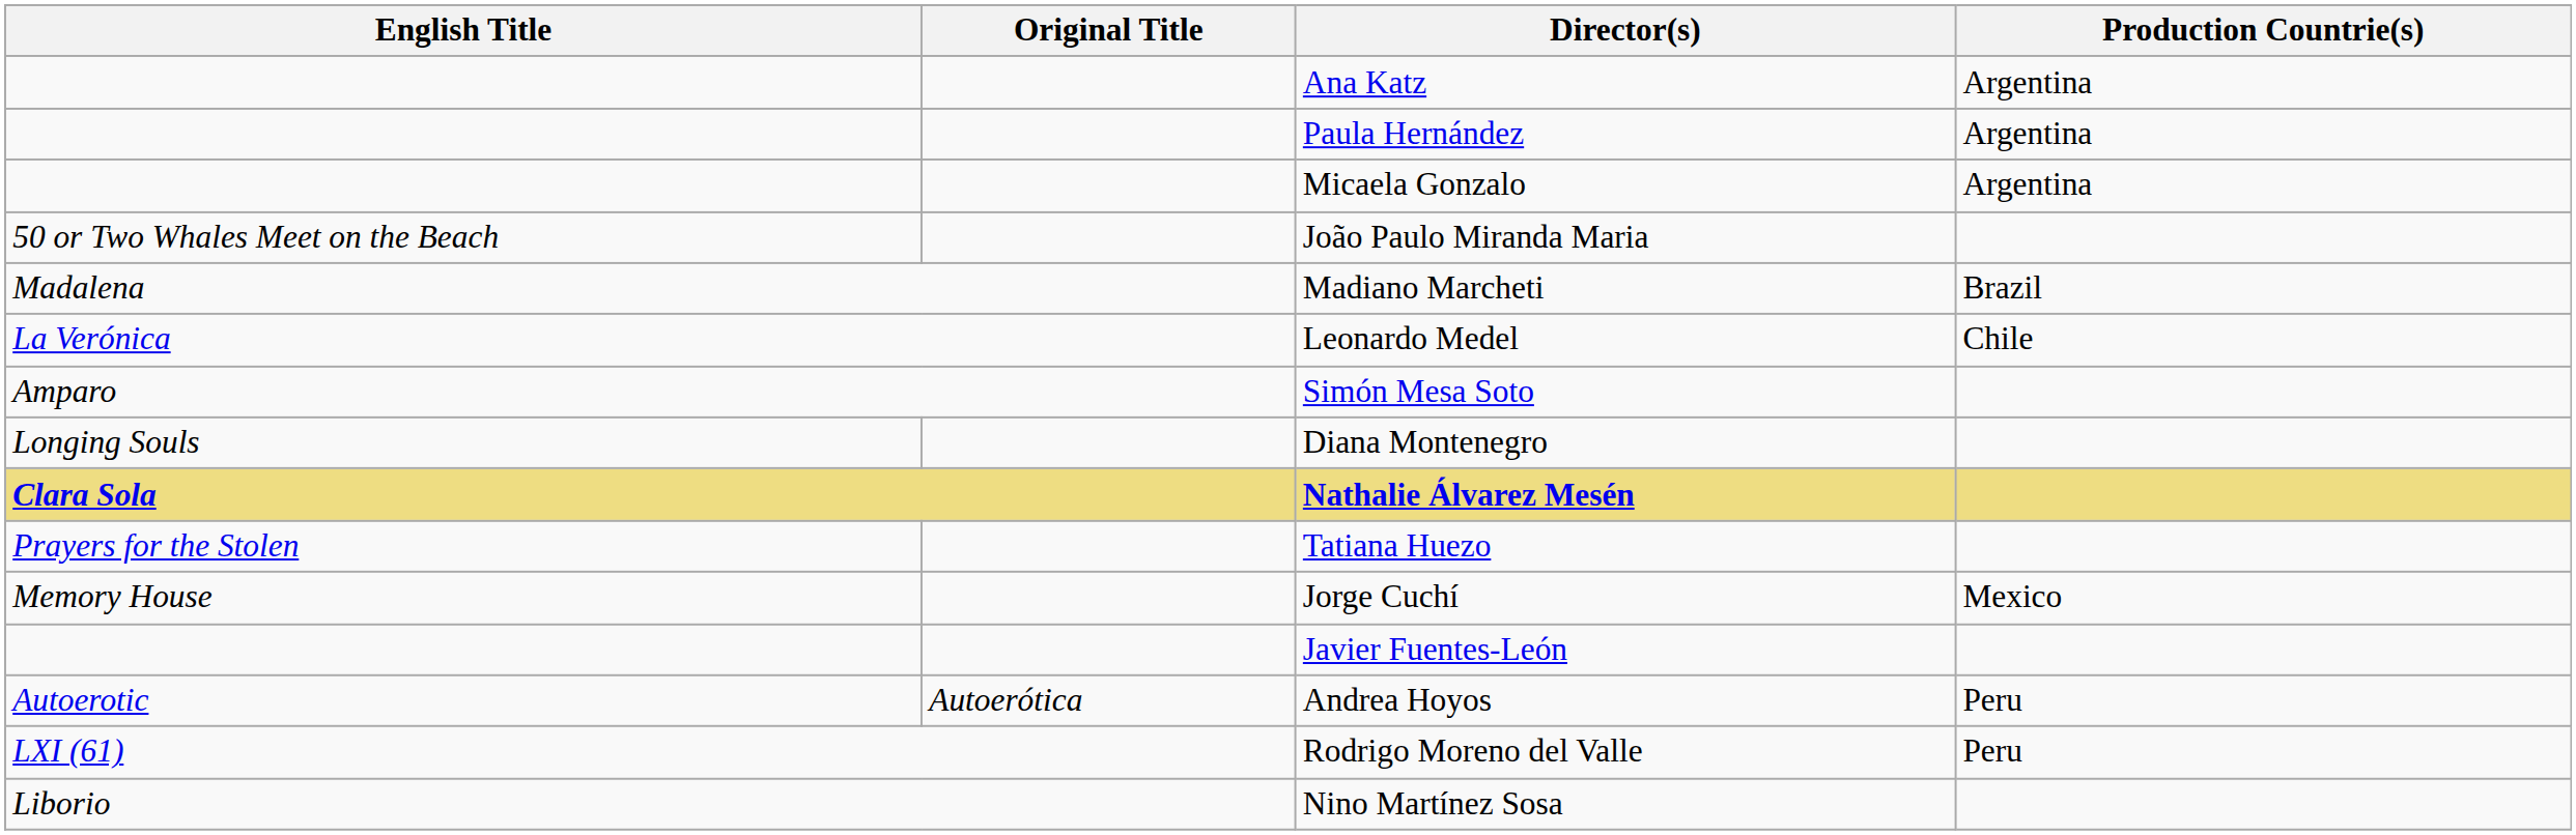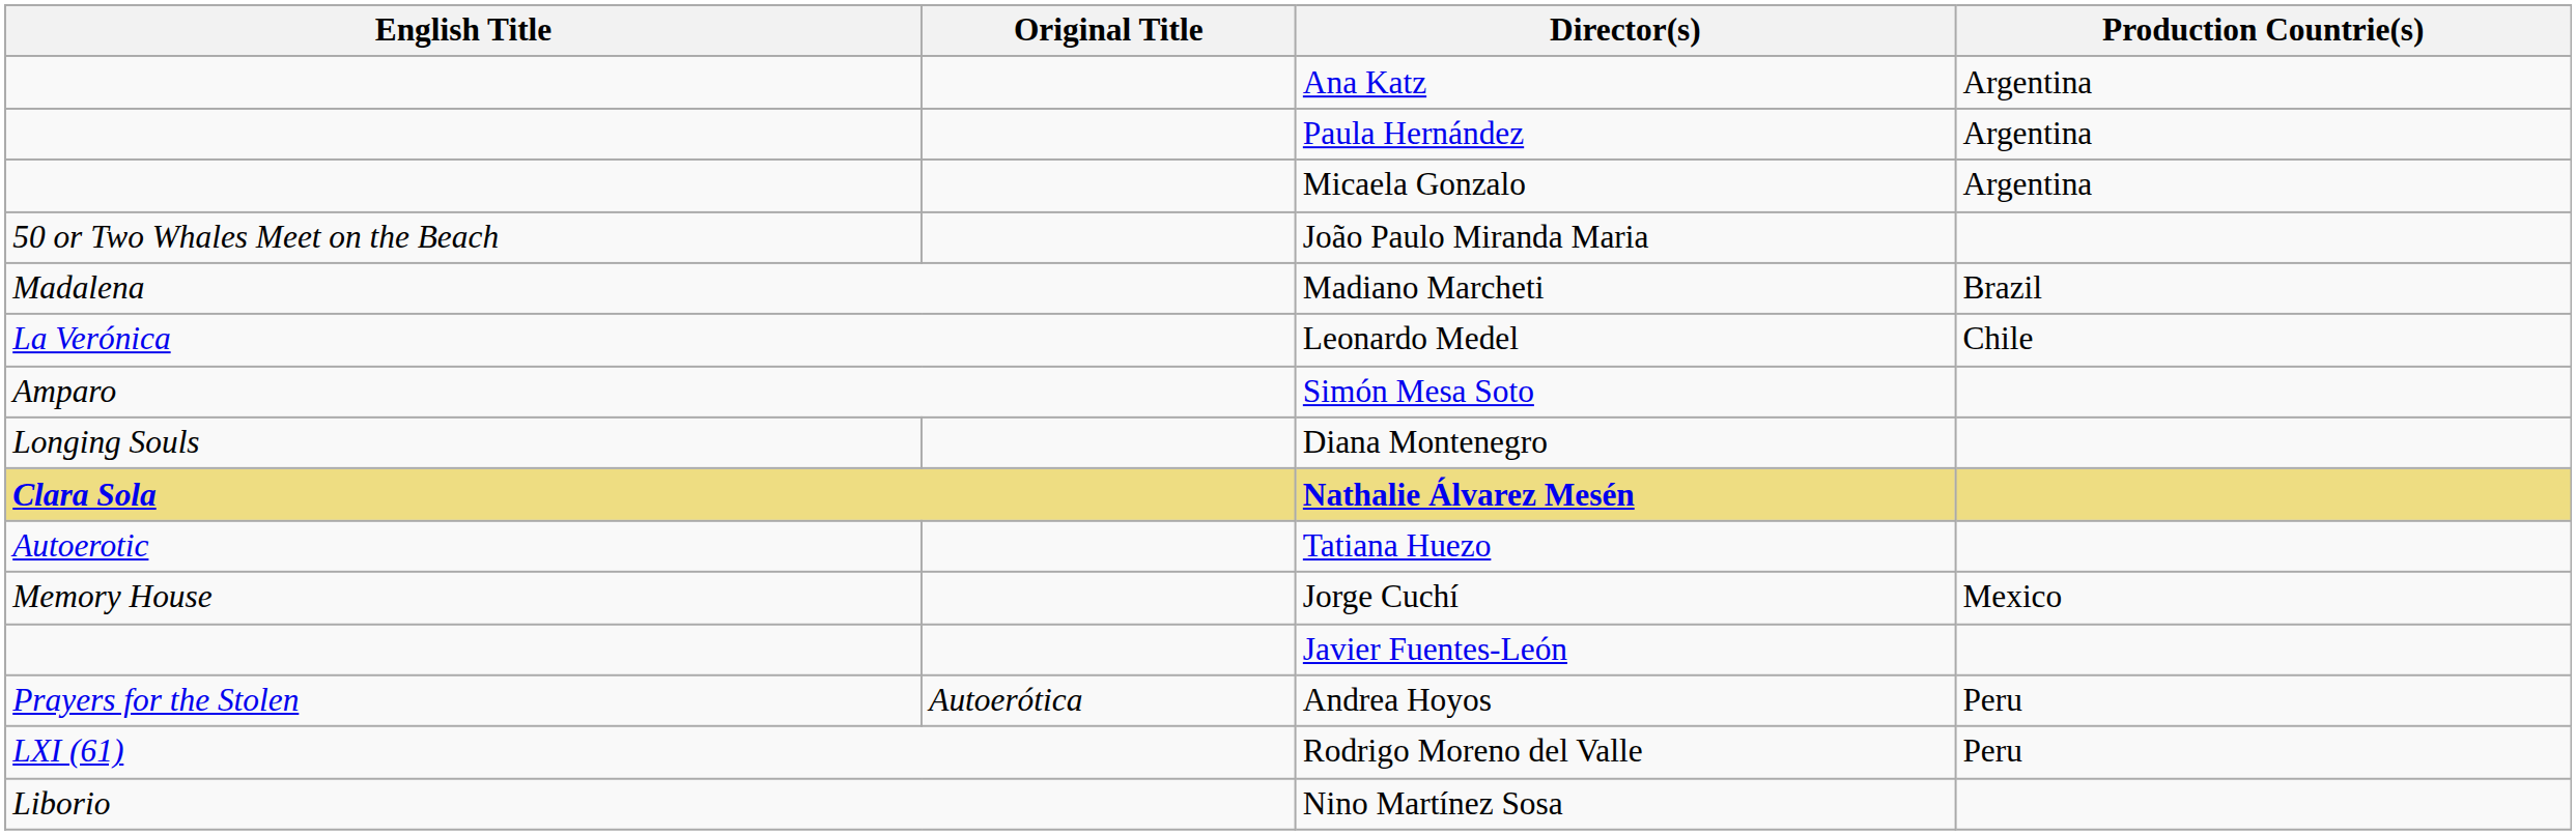Tatiana Huezo | English Title: Prayers for the Stolen -> Autoerotic
Andrea Hoyos | English Title: Autoerotic -> Prayers for the Stolen
